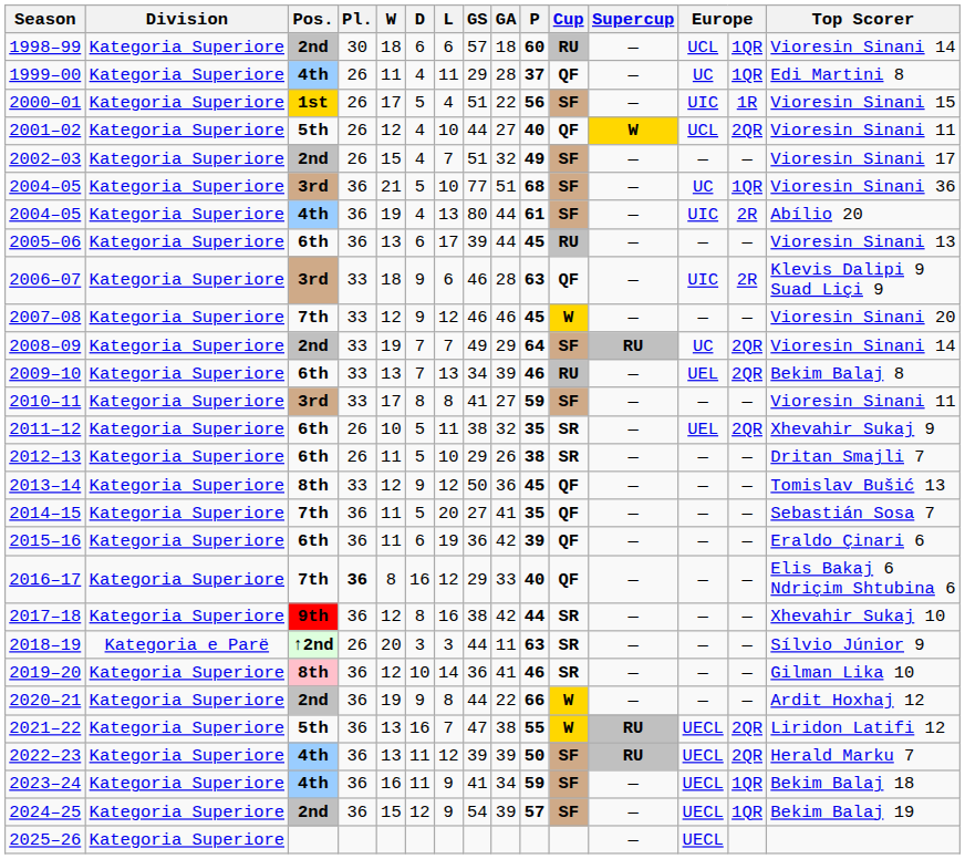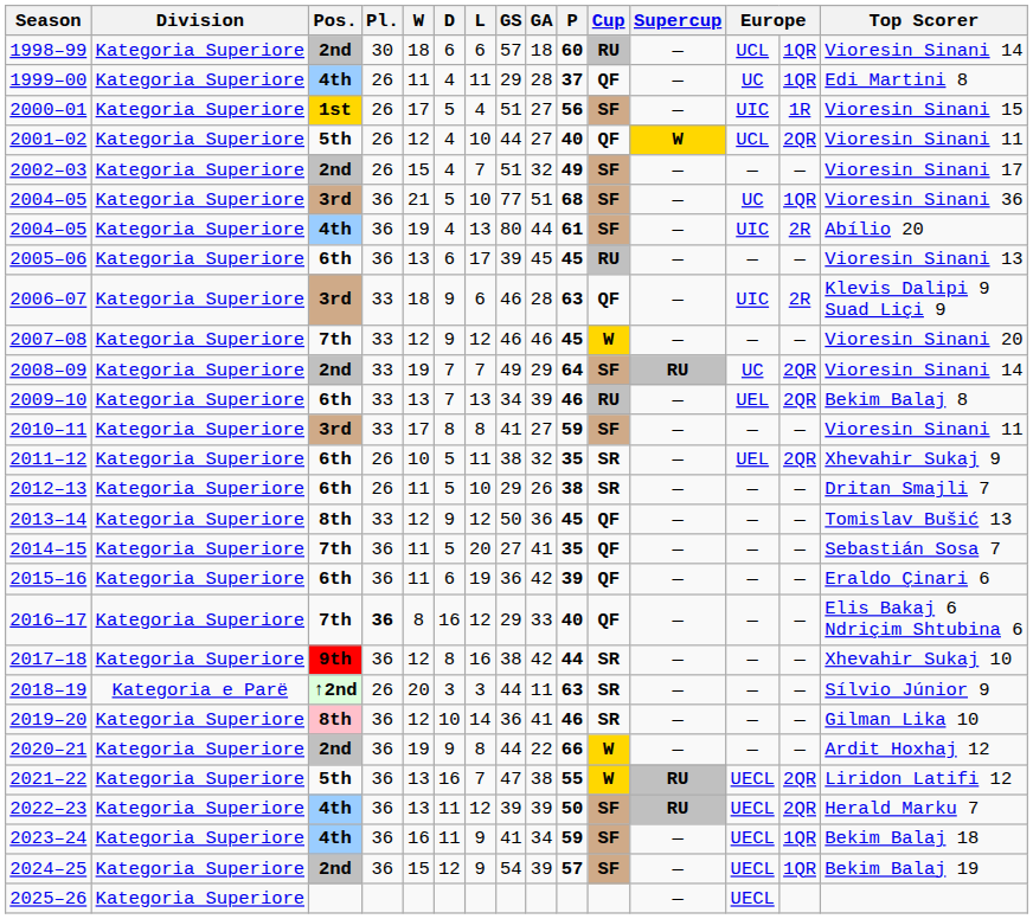2000–01 | GA: 22 -> 27
2005–06 | GA: 44 -> 45
